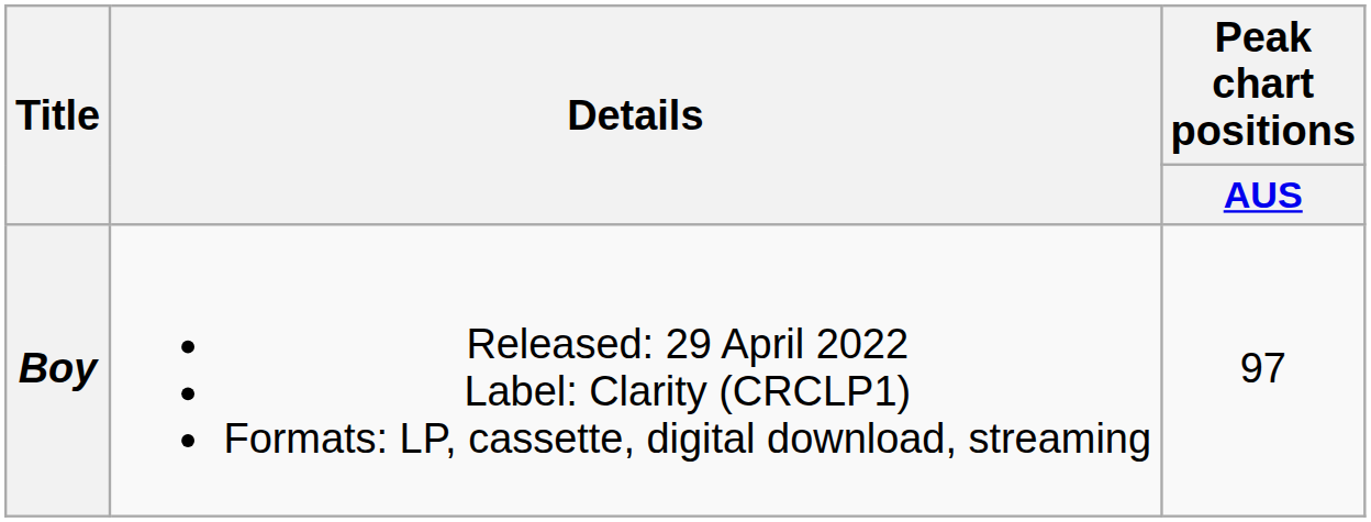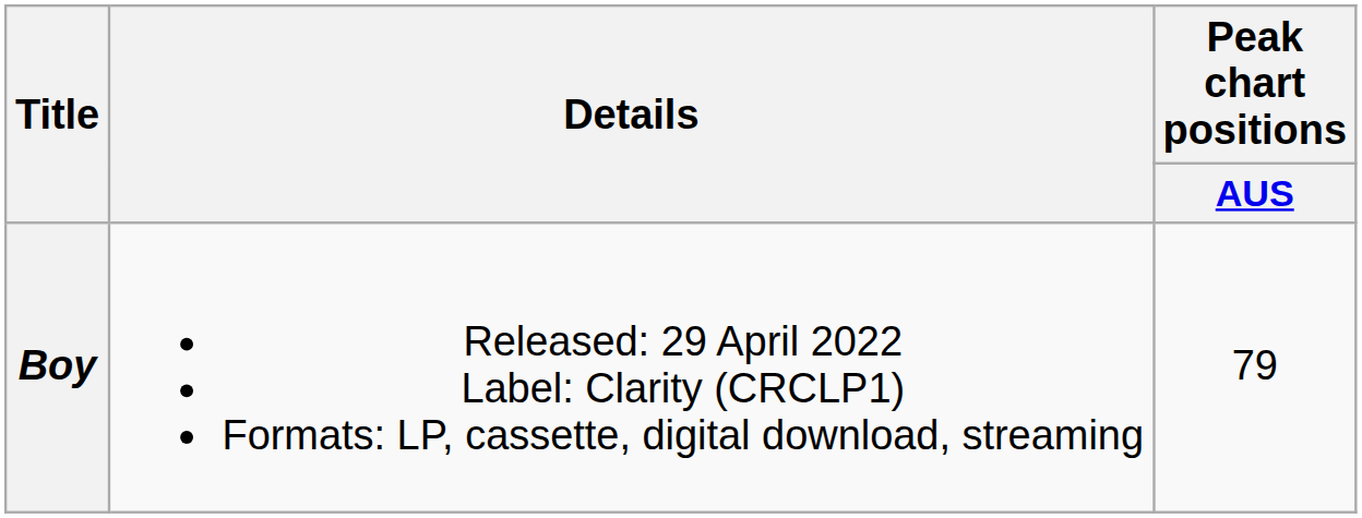Boy | Peak chart positions / AUS: 97 -> 79
